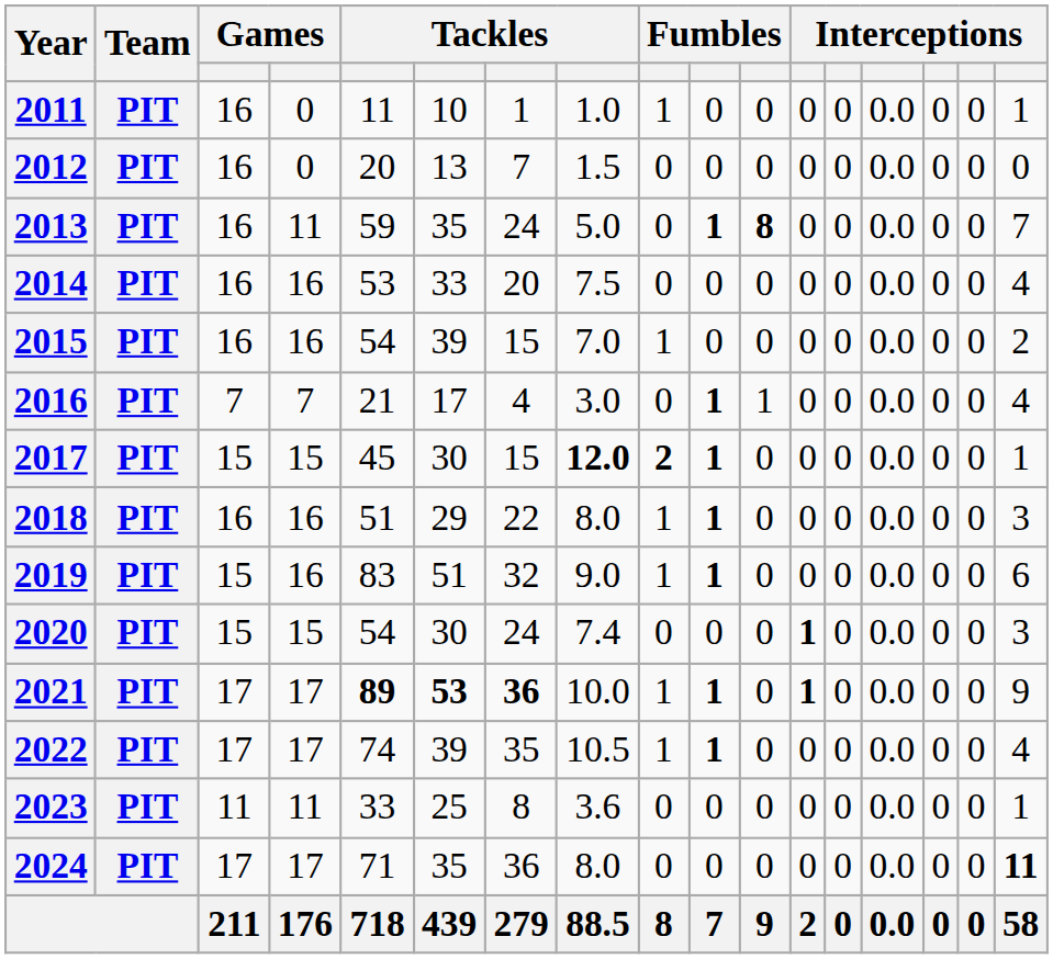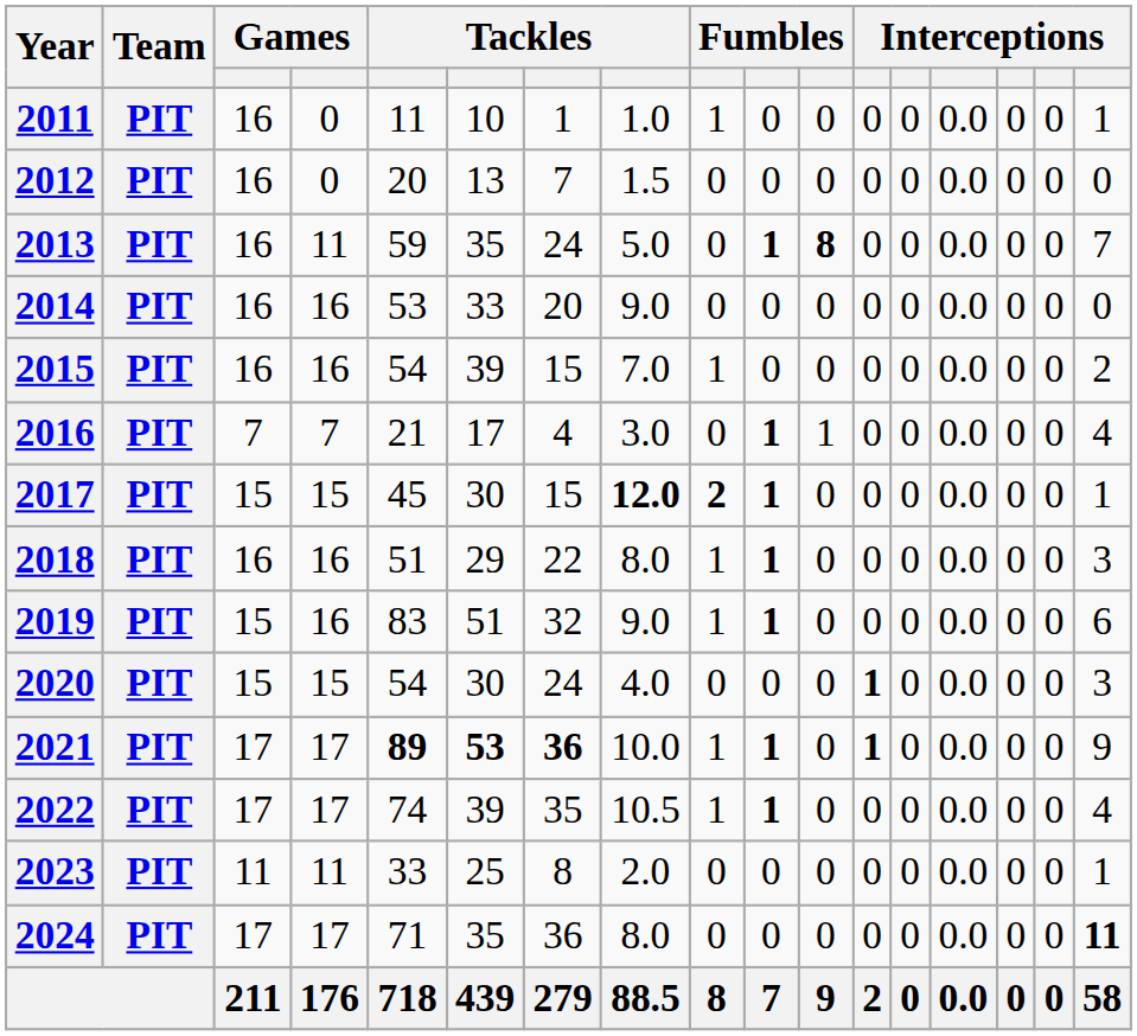2014 | column 8: 7.5 -> 9.0
2014 | column 17: 4 -> 0
2020 | column 8: 7.4 -> 4.0
2023 | column 8: 3.6 -> 2.0
